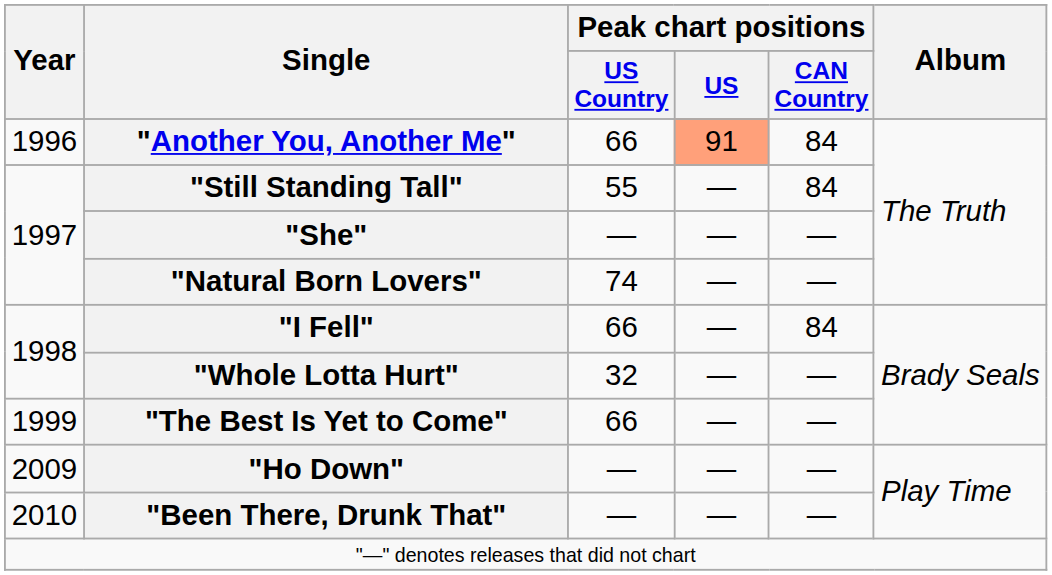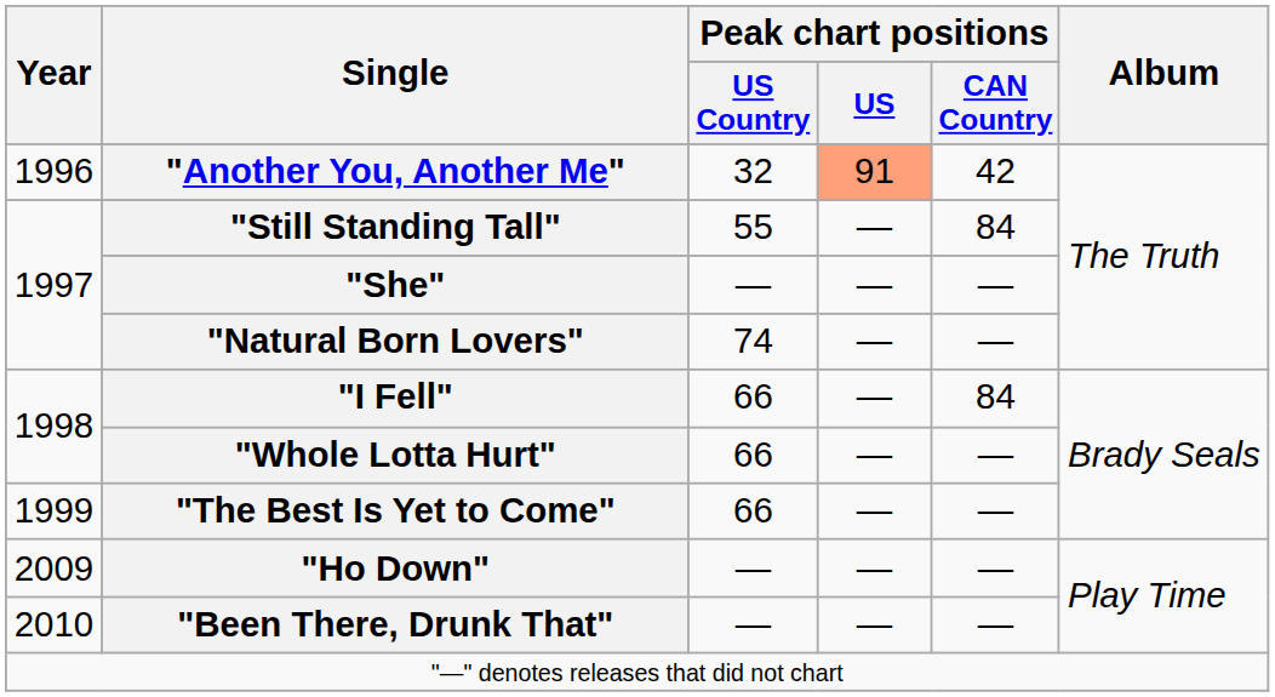"Another You, Another Me" | Peak chart positions / US Country: 66 -> 32
"Another You, Another Me" | Peak chart positions / CAN Country: 84 -> 42
"Whole Lotta Hurt" | Peak chart positions / US Country: 32 -> 66
